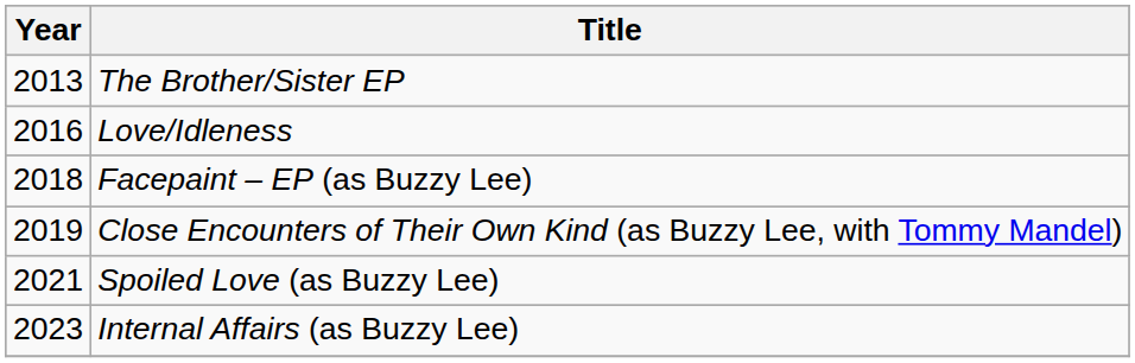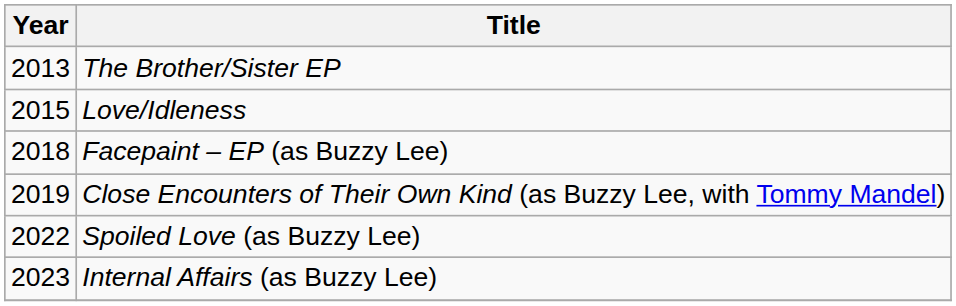Love/Idleness | Year: 2016 -> 2015
Spoiled Love (as Buzzy Lee) | Year: 2021 -> 2022
